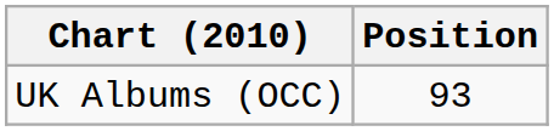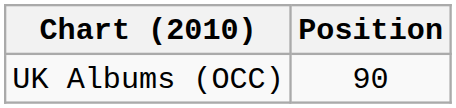UK Albums (OCC) | Position: 93 -> 90
